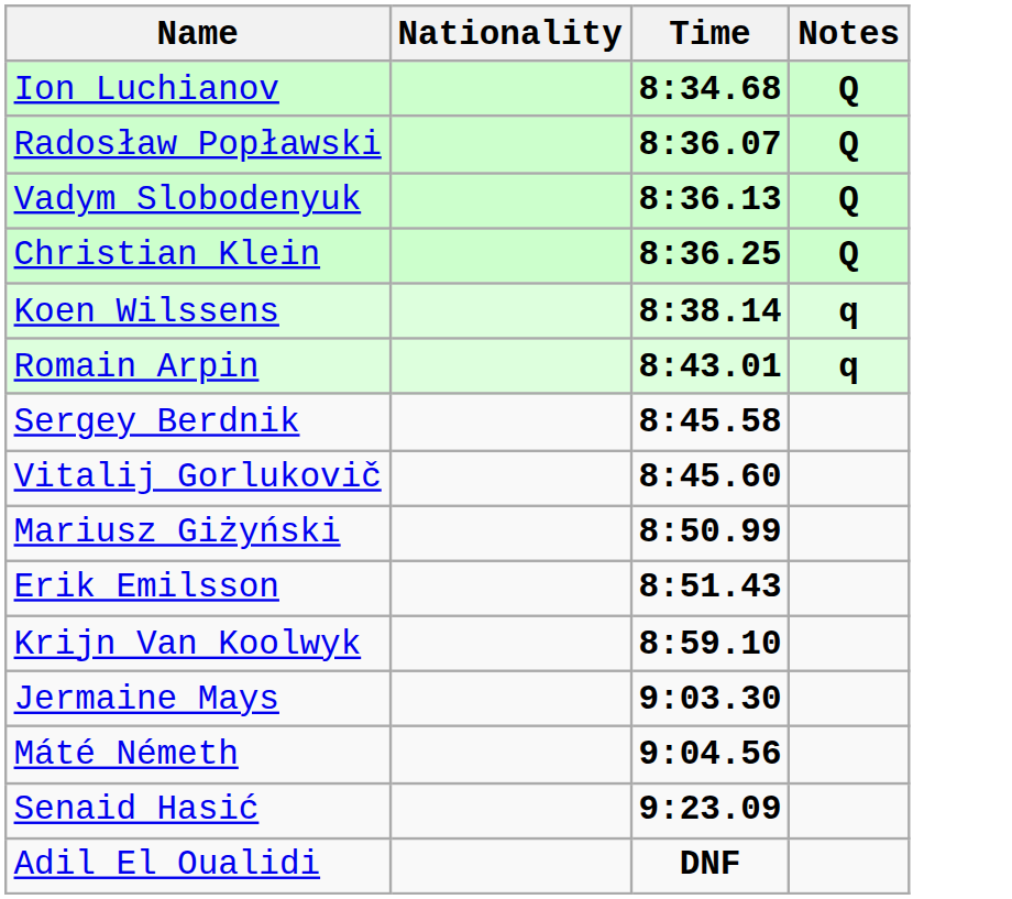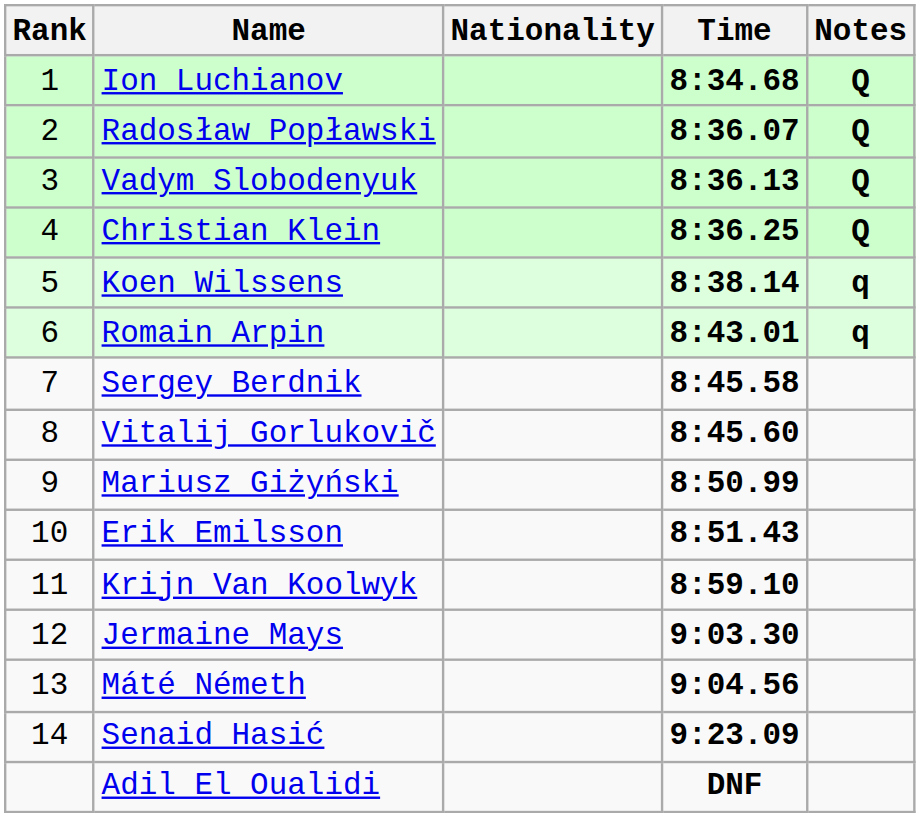+ column: Rank | 1 | 2 | 3 | 4 | 5 | 6 | 7 | 8 | 9 | 10 | 11 | 12 | 13 | 14
